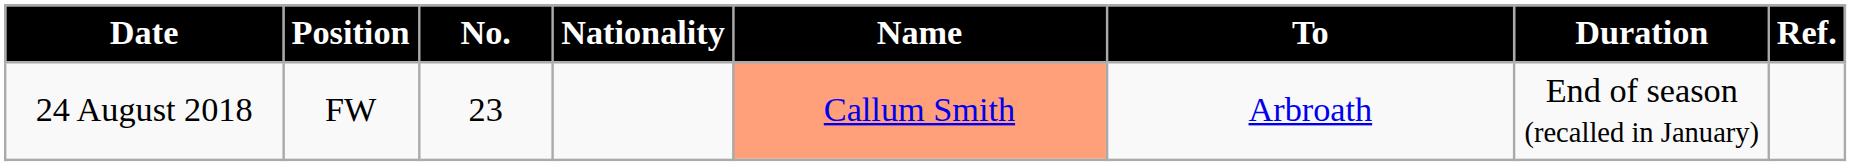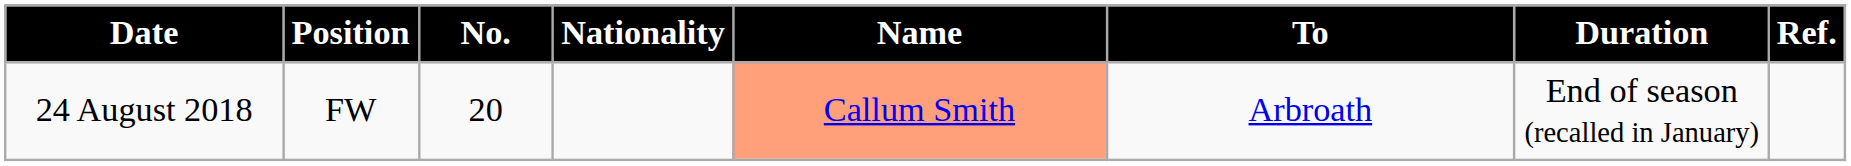24 August 2018 | No.: 23 -> 20
